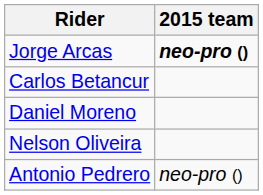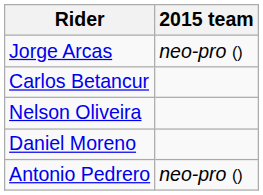Jorge Arcas | 2015 team: bold -> normal
rows swapped: Daniel Moreno <-> Nelson Oliveira
